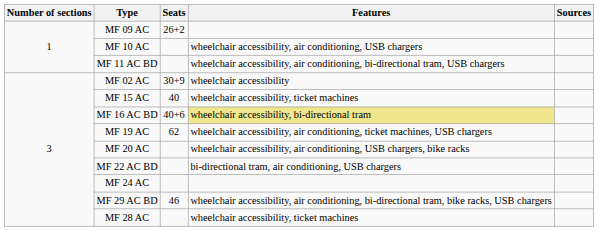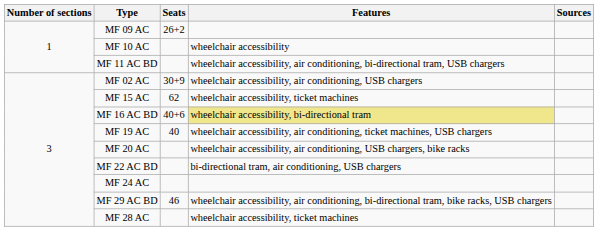MF 10 AC | Features: wheelchair accessibility, air conditioning, USB chargers -> wheelchair accessibility
MF 02 AC | Features: wheelchair accessibility -> wheelchair accessibility, air conditioning, USB chargers
MF 15 AC | Seats: 40 -> 62
MF 19 AC | Seats: 62 -> 40
